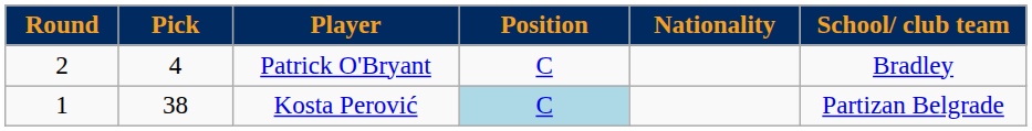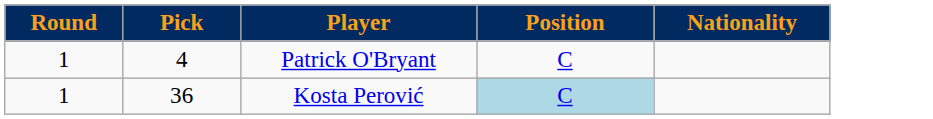- column: School/ club team | Bradley | Partizan Belgrade
Patrick O'Bryant | Round: 2 -> 1
Kosta Perović | Pick: 38 -> 36
